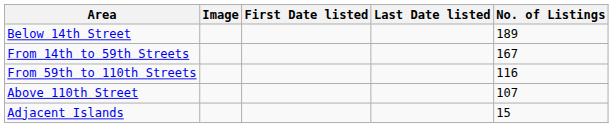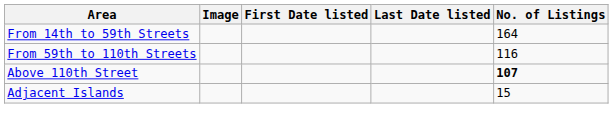- row: Below 14th Street | 189
From 14th to 59th Streets | No. of Listings: 167 -> 164
Above 110th Street | No. of Listings: normal -> bold
